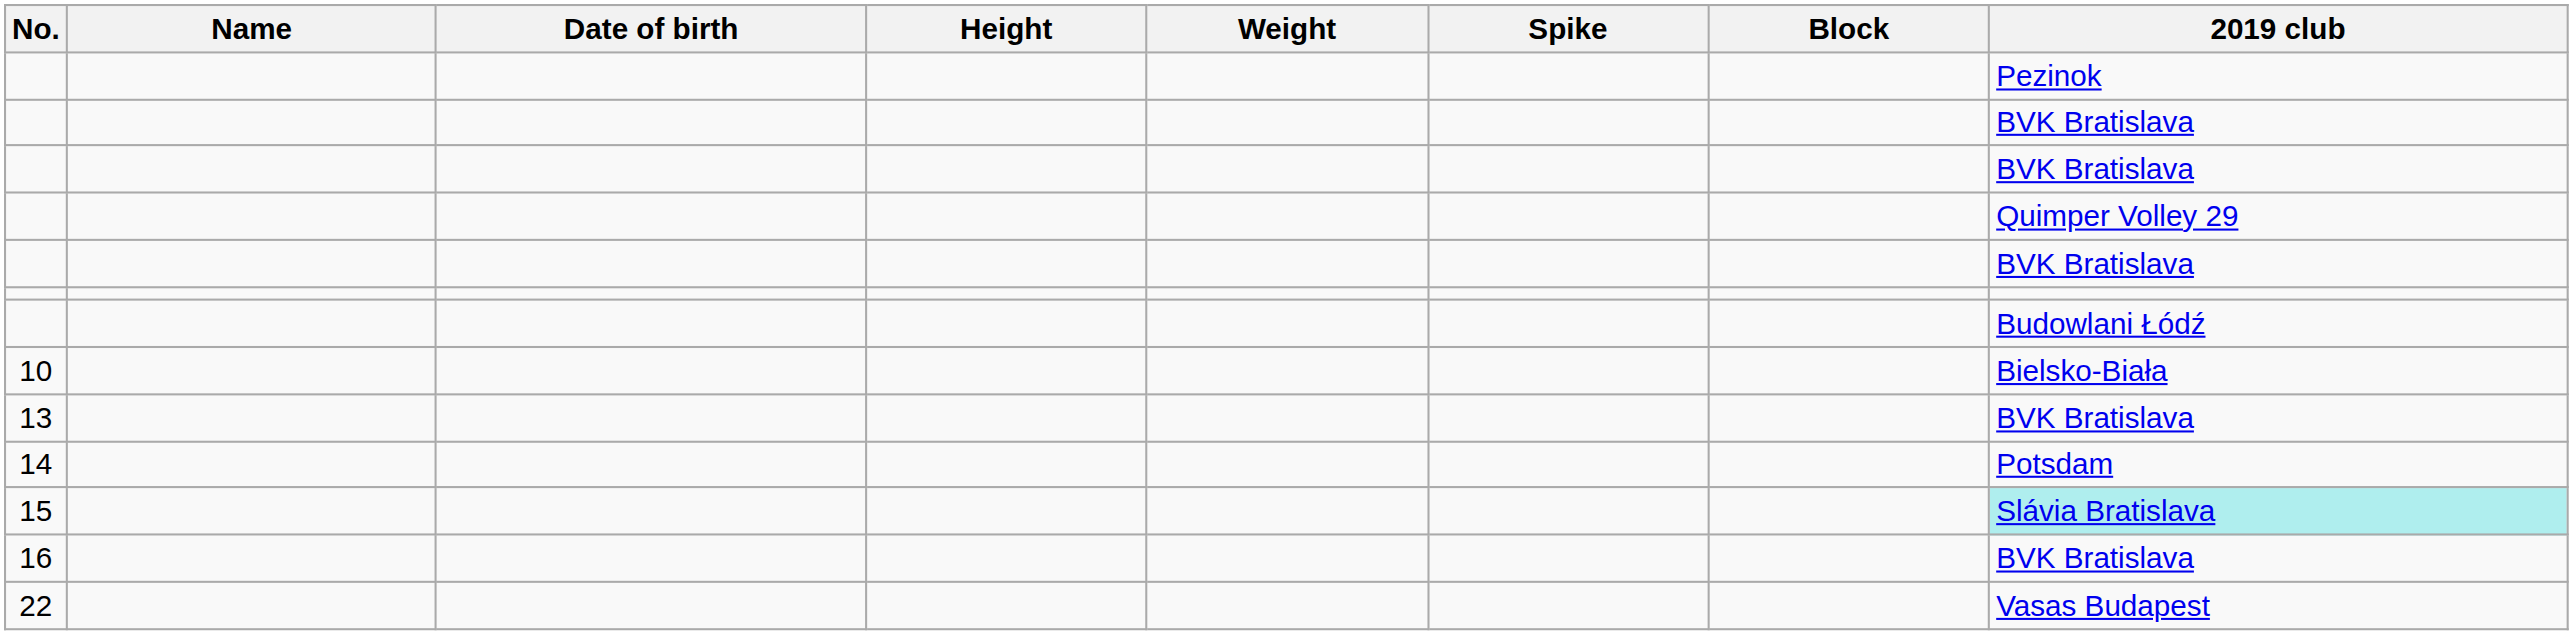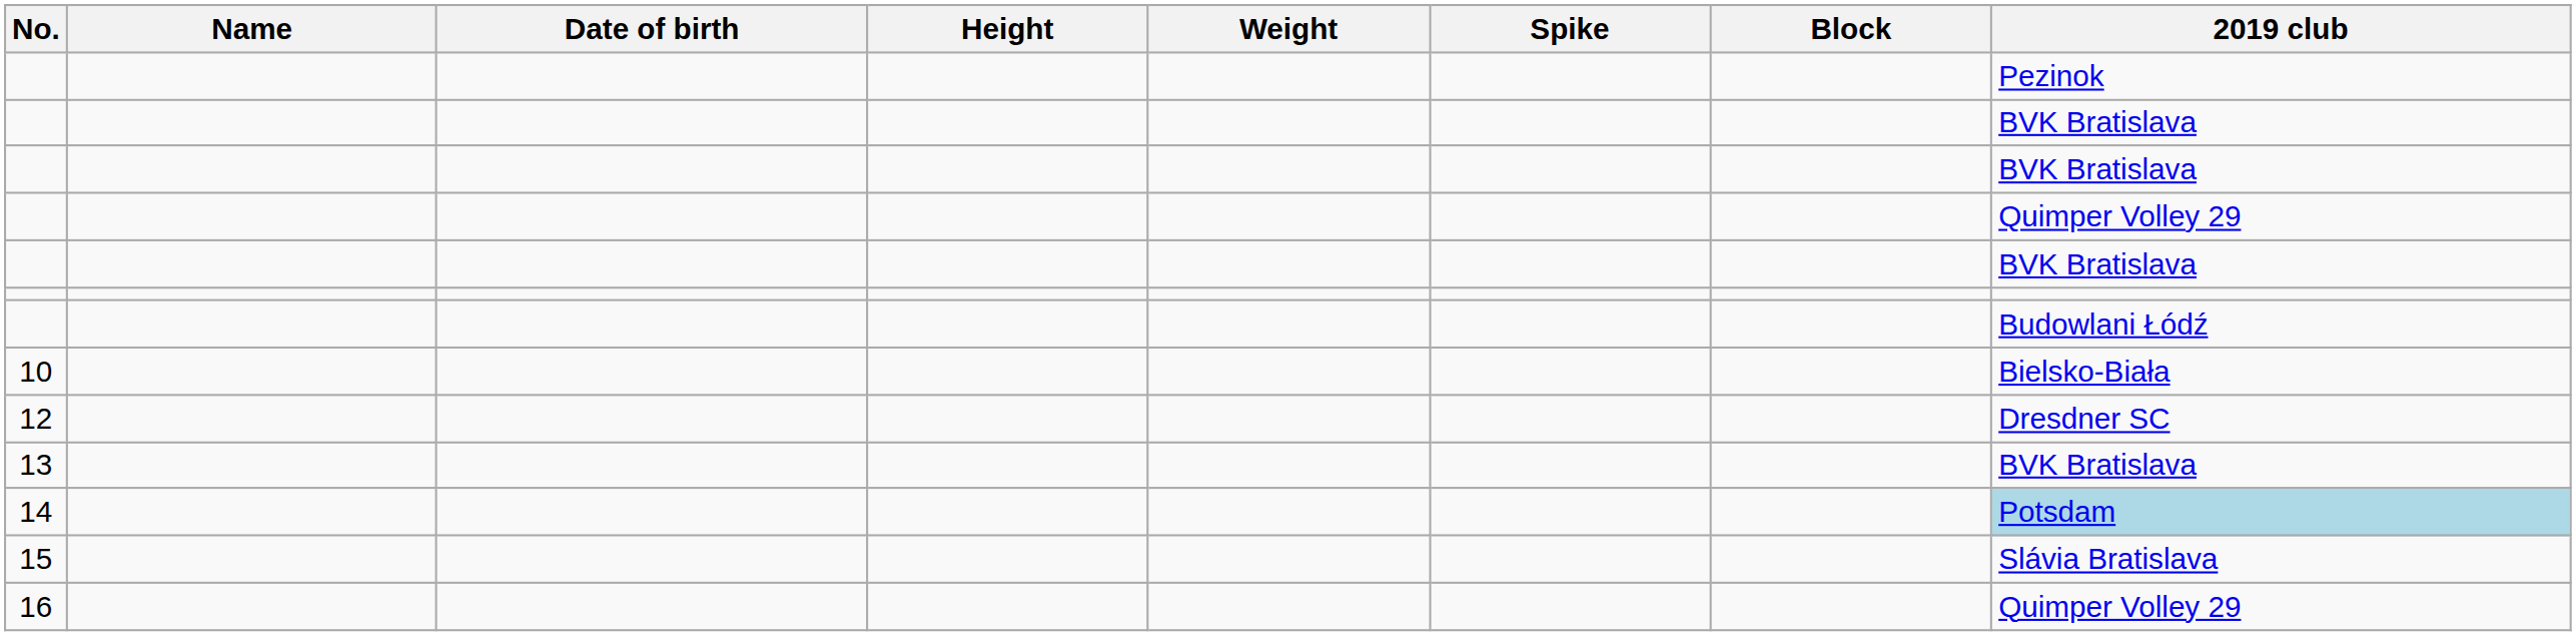+ row: 12 | Dresdner SC
14 | 2019 club: no background -> lightblue background
15 | 2019 club: paleturquoise background -> no background
16 | 2019 club: BVK Bratislava -> Quimper Volley 29
- row: 22 | Vasas Budapest
